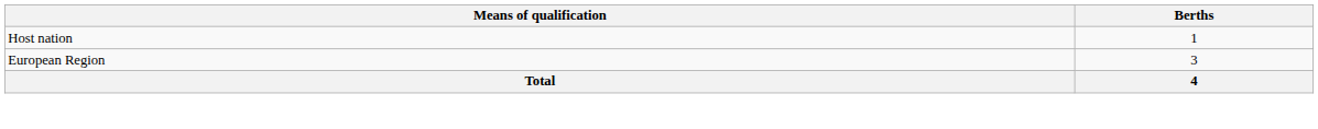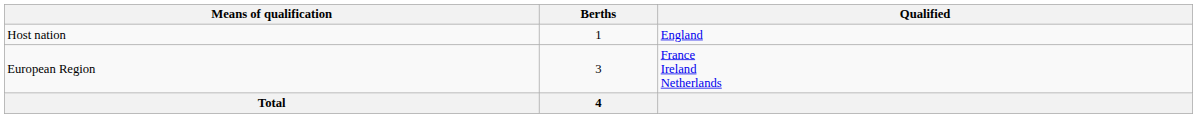+ column: Qualified | England | France Ireland Netherlands
